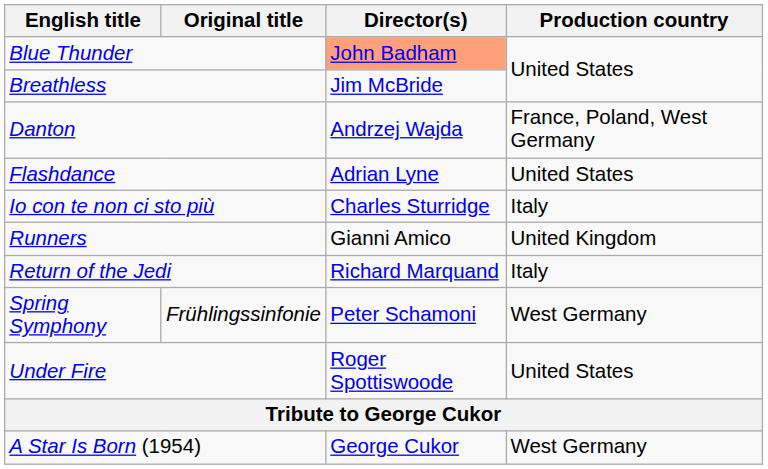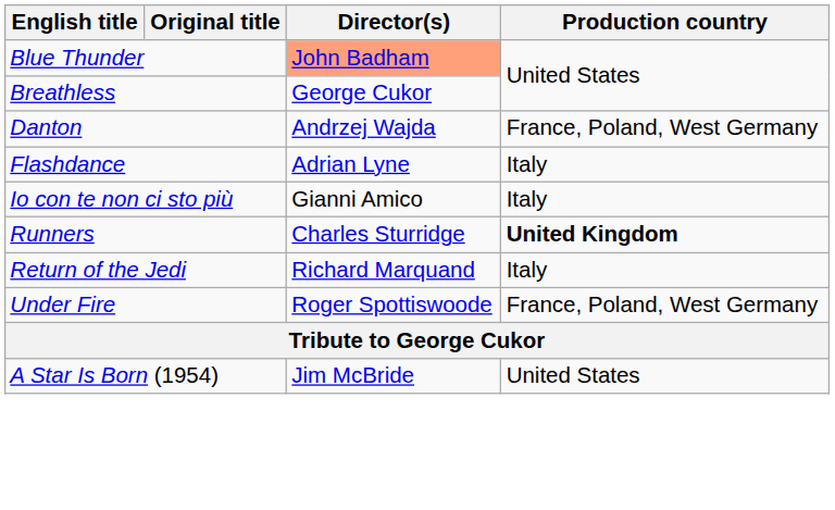Breathless | Director(s): Jim McBride -> George Cukor
Flashdance | Production country: United States -> Italy
Io con te non ci sto più | Director(s): Charles Sturridge -> Gianni Amico
Runners | Director(s): Gianni Amico -> Charles Sturridge
Runners | Production country: normal -> bold
- row: Spring Symphony | Frühlingssinfonie | Peter Schamoni | West Germany
Under Fire | Production country: United States -> France, Poland, West Germany
A Star Is Born (1954) | Director(s): George Cukor -> Jim McBride
A Star Is Born (1954) | Production country: West Germany -> United States
